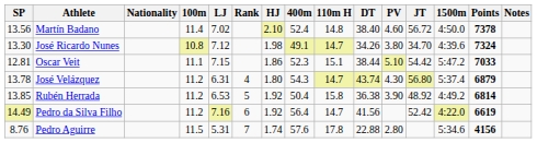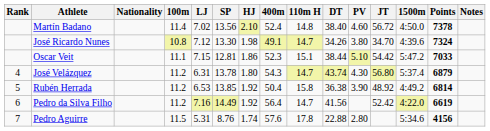columns swapped: Rank <-> SP
